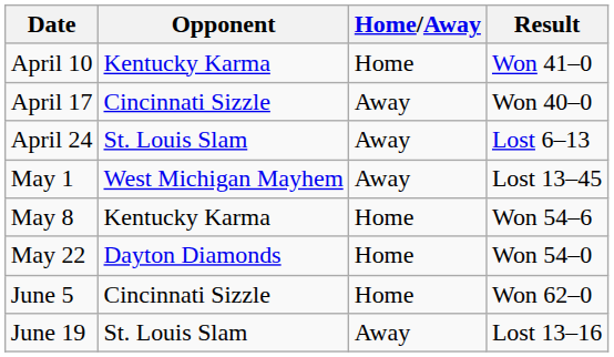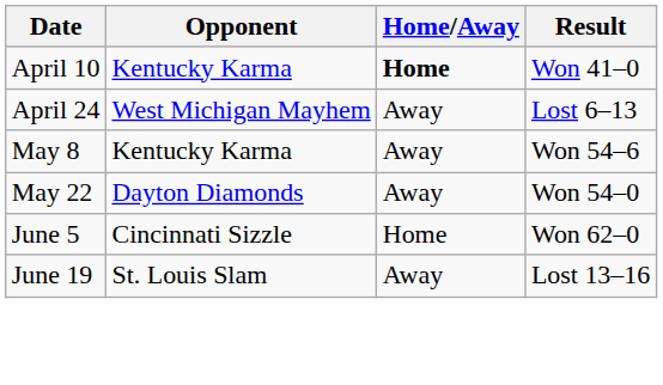April 10 | Home/Away: normal -> bold
- row: April 17 | Cincinnati Sizzle | Away | Won 40–0
April 24 | Opponent: St. Louis Slam -> West Michigan Mayhem
- row: May 1 | West Michigan Mayhem | Away | Lost 13–45
May 8 | Home/Away: Home -> Away
May 22 | Home/Away: Home -> Away
